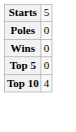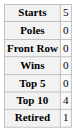+ row: Front Row | 0
+ row: Retired | 1
